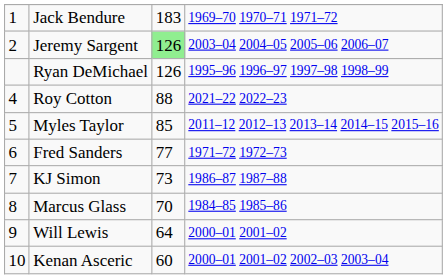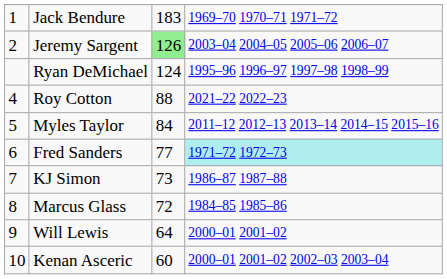Ryan DeMichael | column 3: 126 -> 124
Myles Taylor | column 3: 85 -> 84
Fred Sanders | column 4: no background -> paleturquoise background
Marcus Glass | column 3: 70 -> 72
